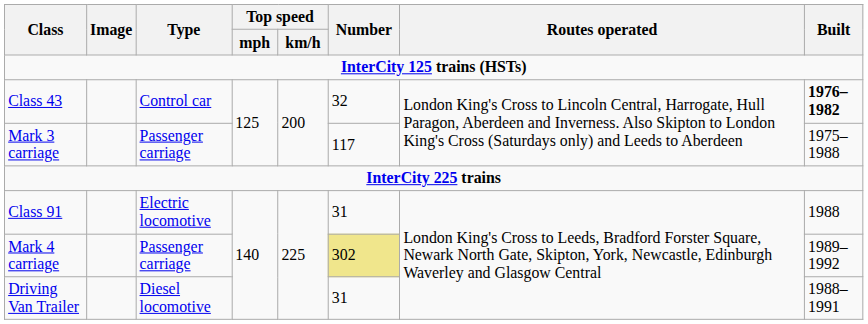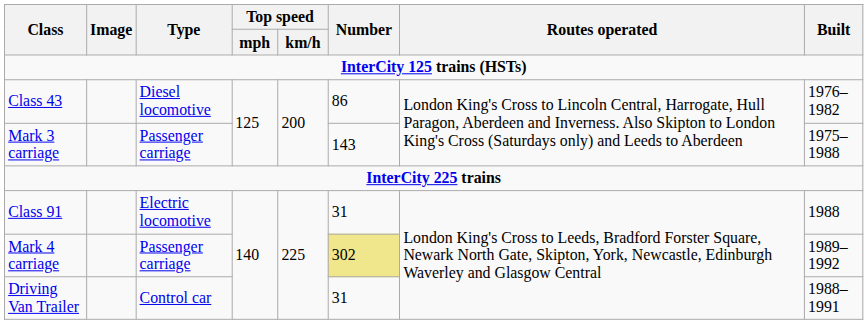Class 43 | Type: Control car -> Diesel locomotive
Class 43 | Number: 32 -> 86
Class 43 | Built: bold -> normal
Mark 3 carriage | Number: 117 -> 143
Driving Van Trailer | Type: Diesel locomotive -> Control car
